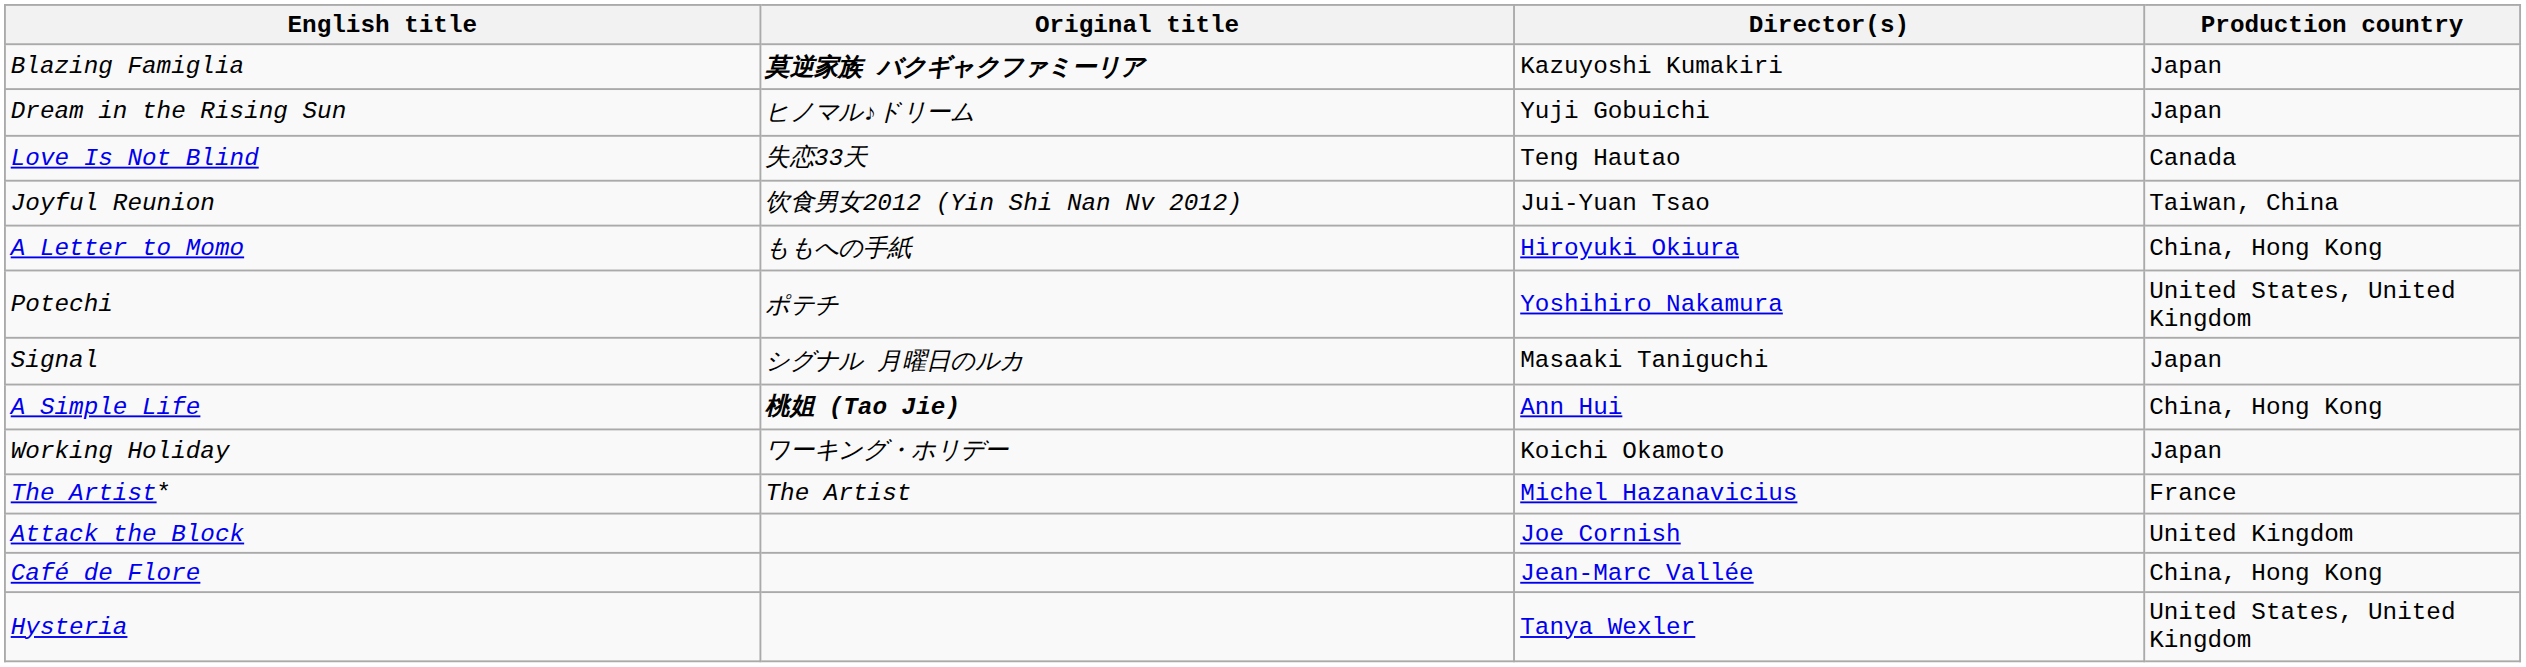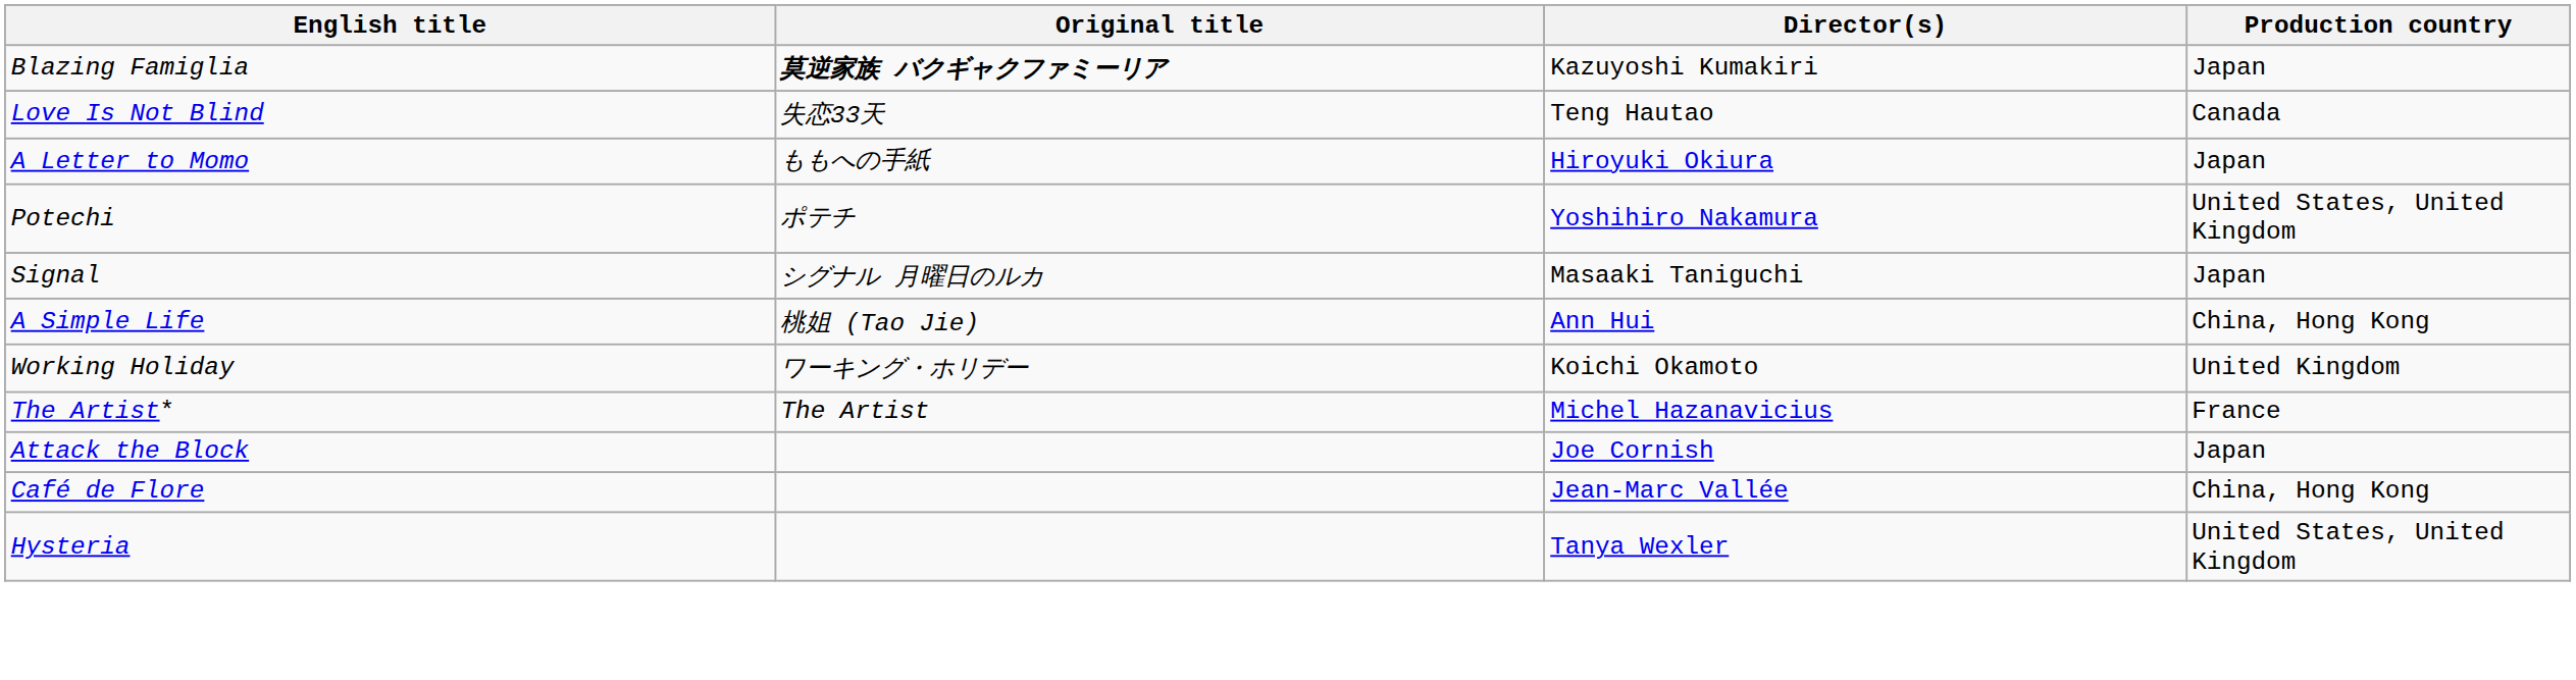- row: Dream in the Rising Sun | ヒノマル♪ドリーム | Yuji Gobuichi | Japan
- row: Joyful Reunion | 饮食男女2012 (Yin Shi Nan Nv 2012) | Jui-Yuan Tsao | Taiwan, China
A Letter to Momo | Production country: China, Hong Kong -> Japan
A Simple Life | Original title: bold -> normal
Working Holiday | Production country: Japan -> United Kingdom
Attack the Block | Production country: United Kingdom -> Japan
